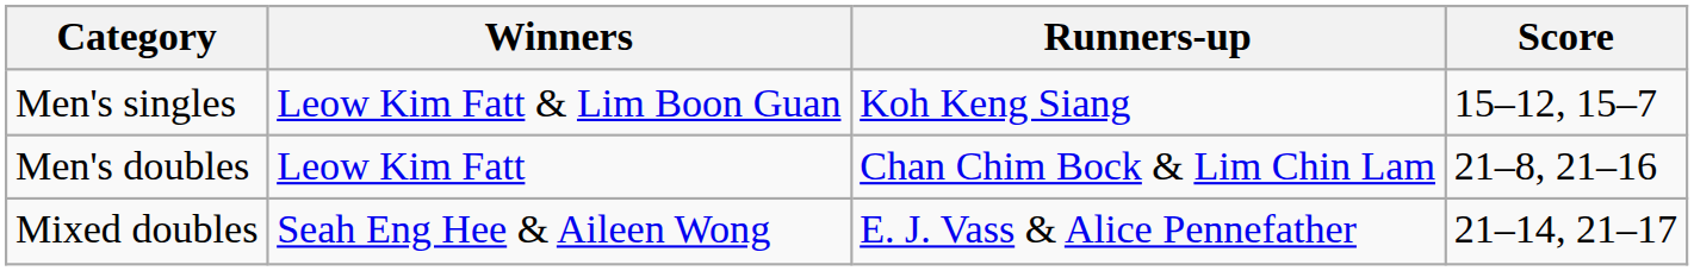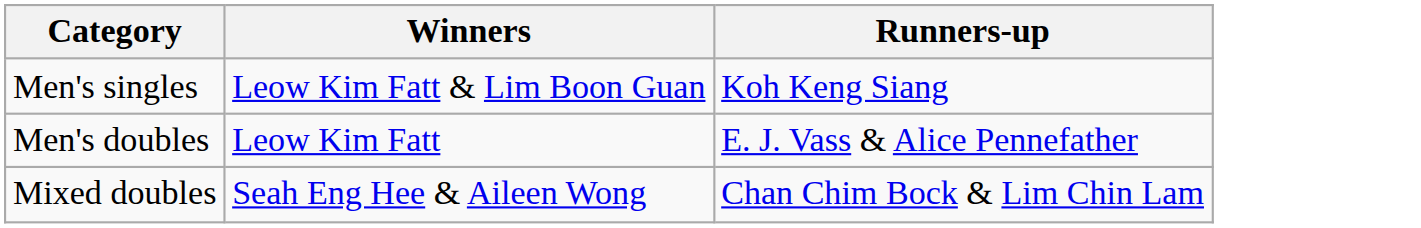- column: Score | 15–12, 15–7 | 21–8, 21–16 | 21–14, 21–17
Men's doubles | Runners-up: Chan Chim Bock & Lim Chin Lam -> E. J. Vass & Alice Pennefather
Mixed doubles | Runners-up: E. J. Vass & Alice Pennefather -> Chan Chim Bock & Lim Chin Lam
